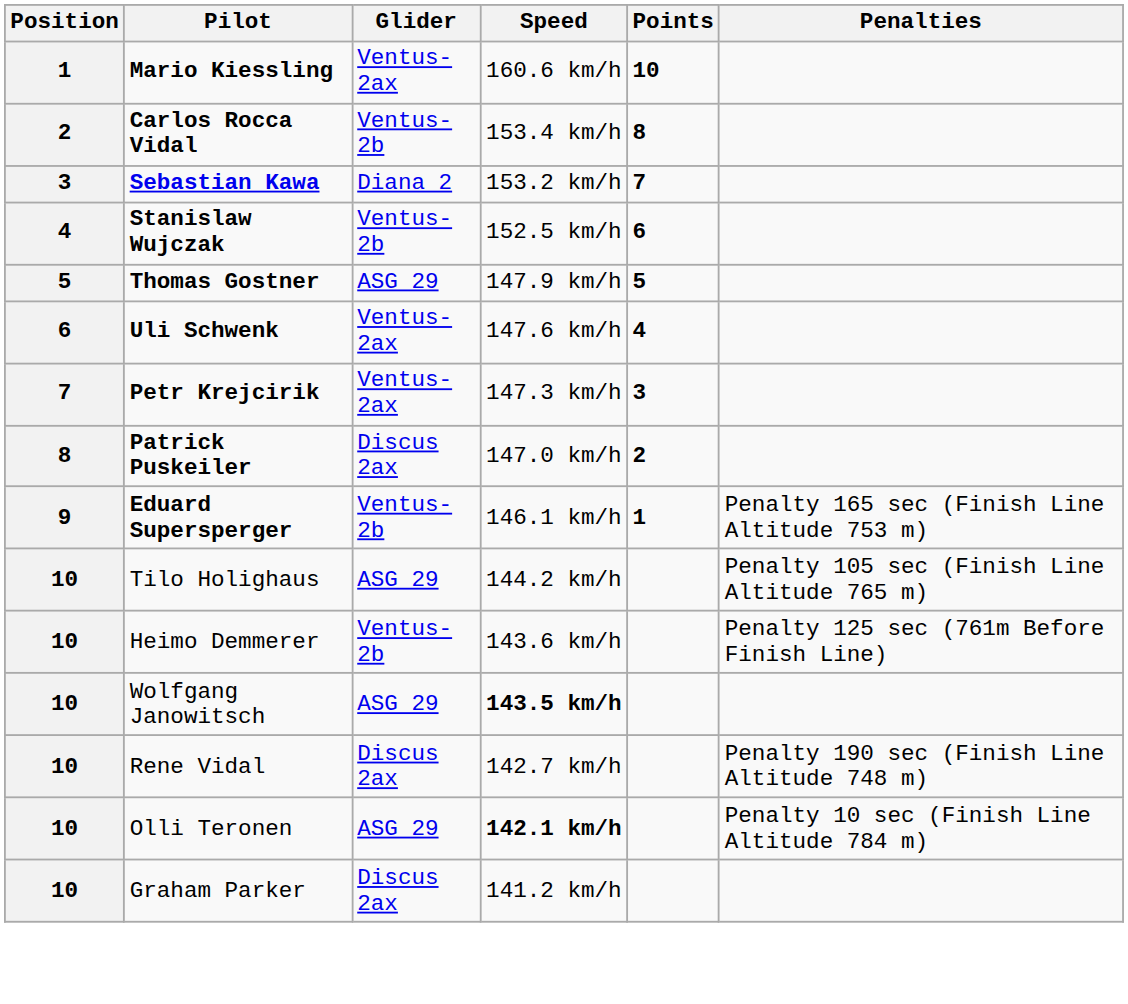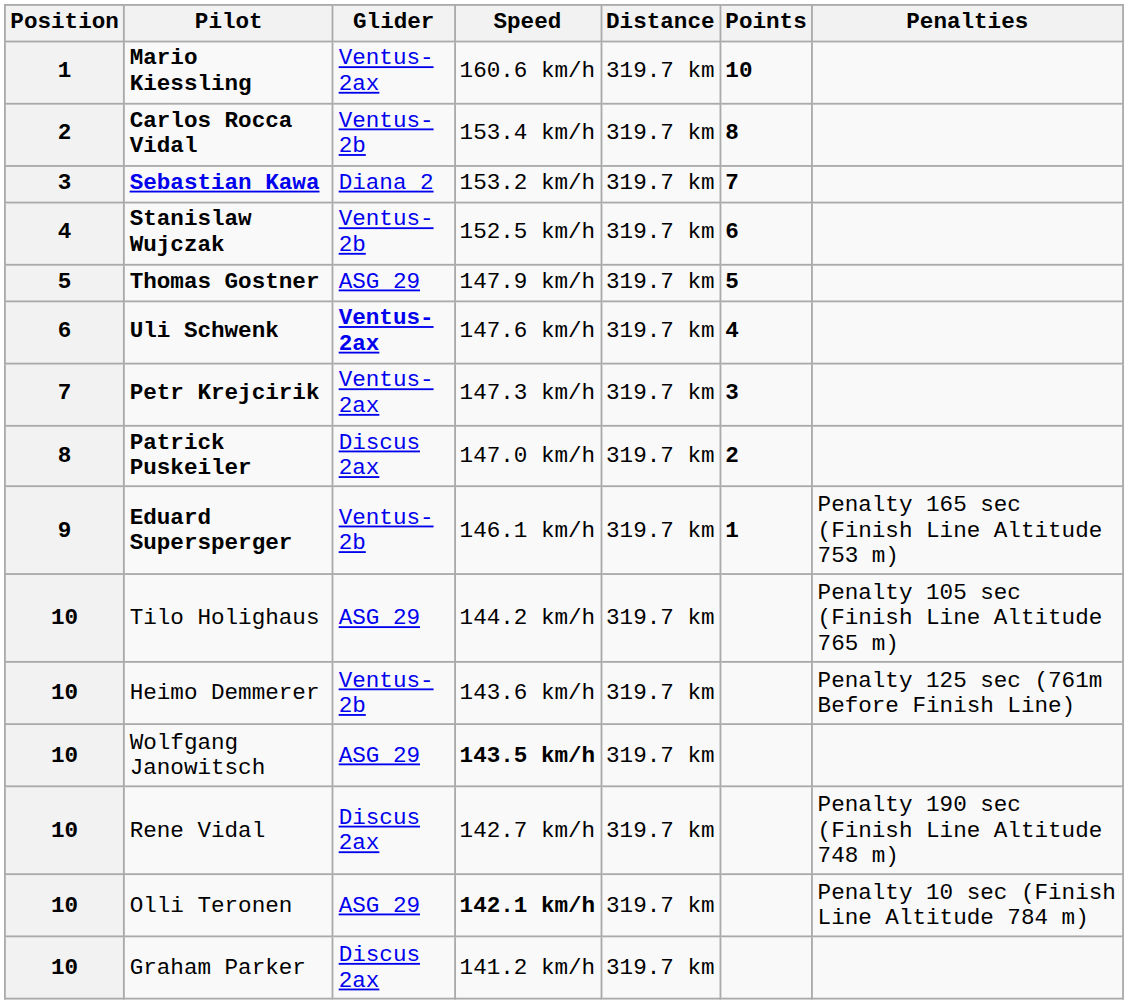+ column: Distance | 319.7 km | 319.7 km | 319.7 km | 319.7 km | 319.7 km | 319.7 km | 319.7 km | 319.7 km | 319.7 km | 319.7 km | 319.7 km | 319.7 km | 319.7 km | 319.7 km | 319.7 km
Uli Schwenk | Glider: normal -> bold
